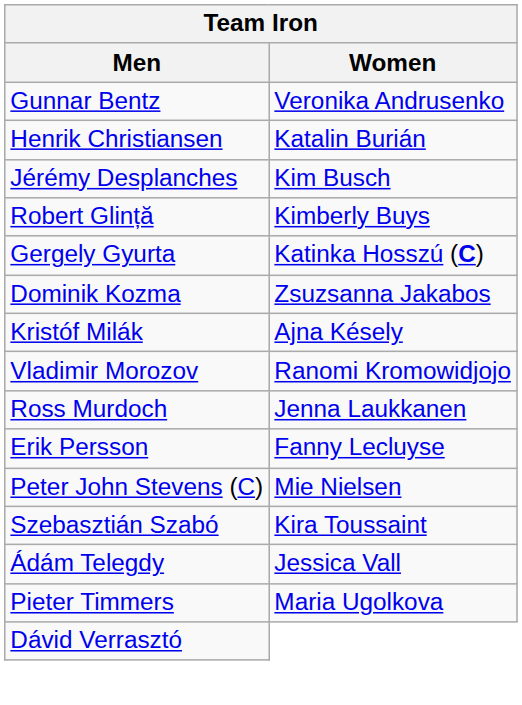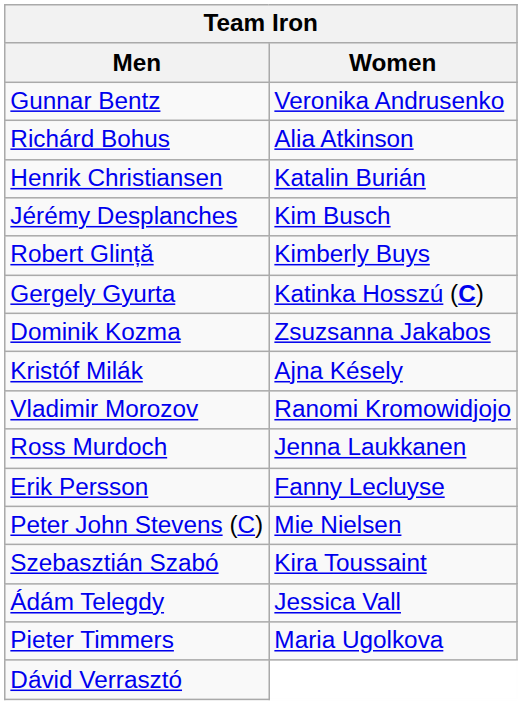+ row: Richárd Bohus | Alia Atkinson
